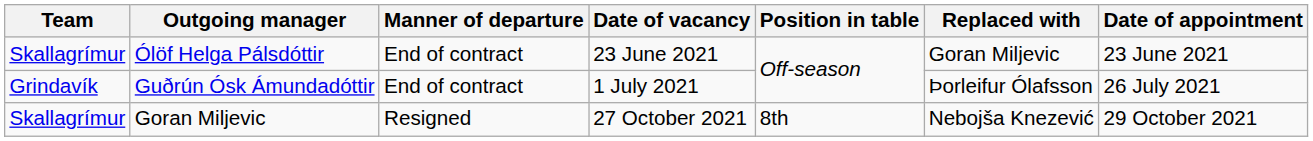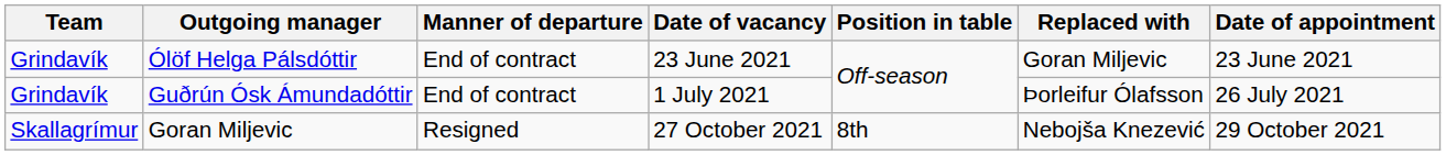Ólöf Helga Pálsdóttir | Team: Skallagrímur -> Grindavík
